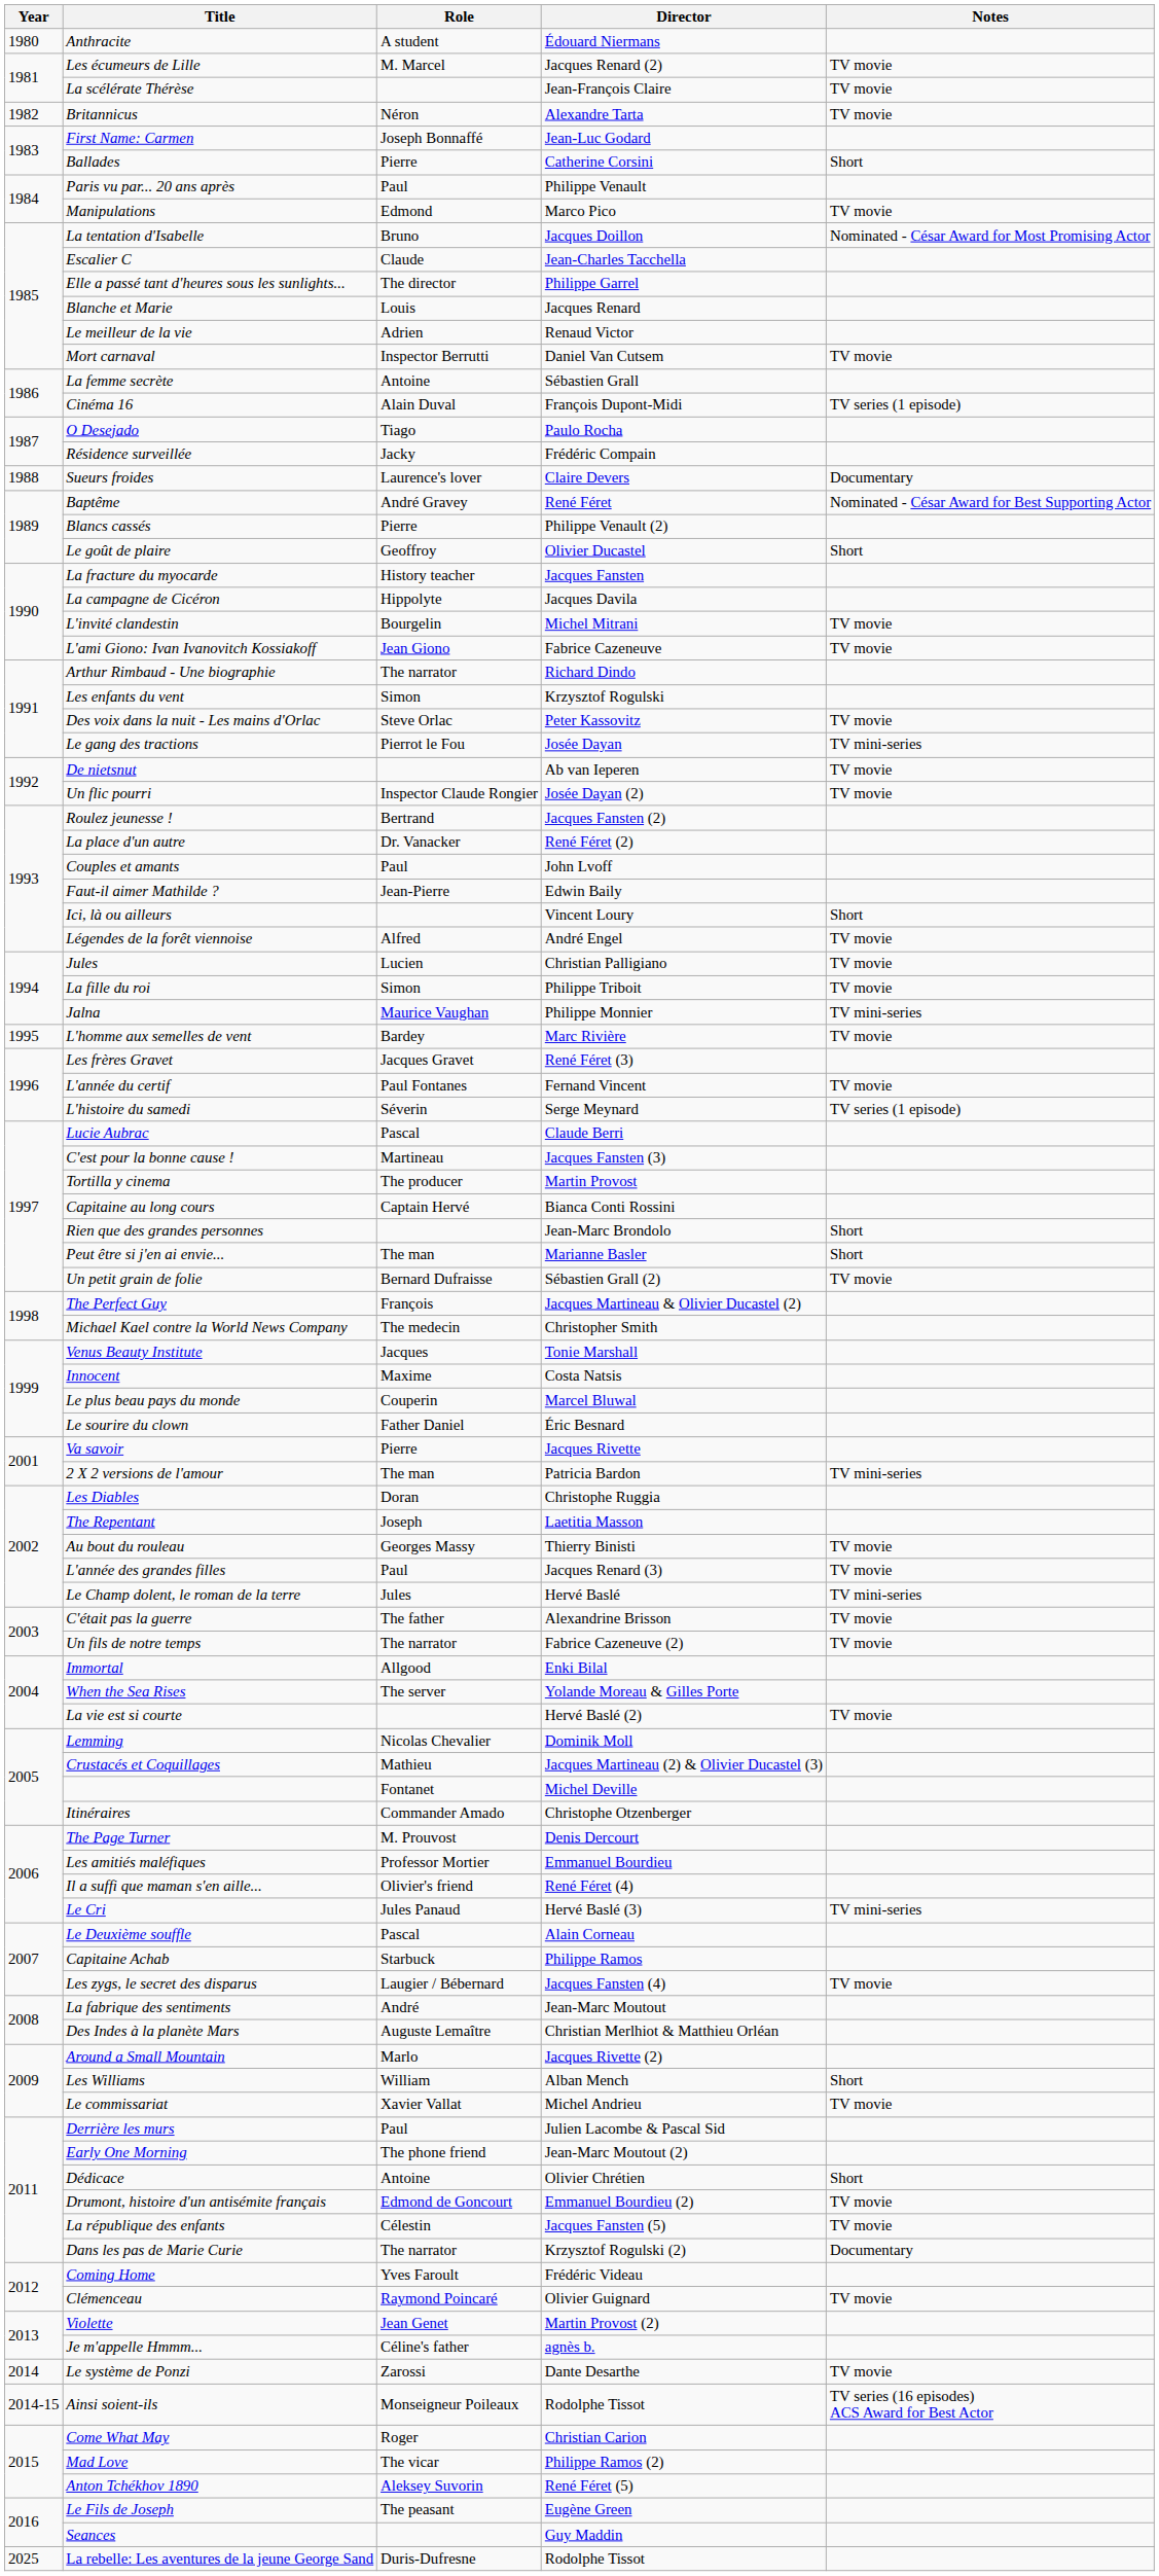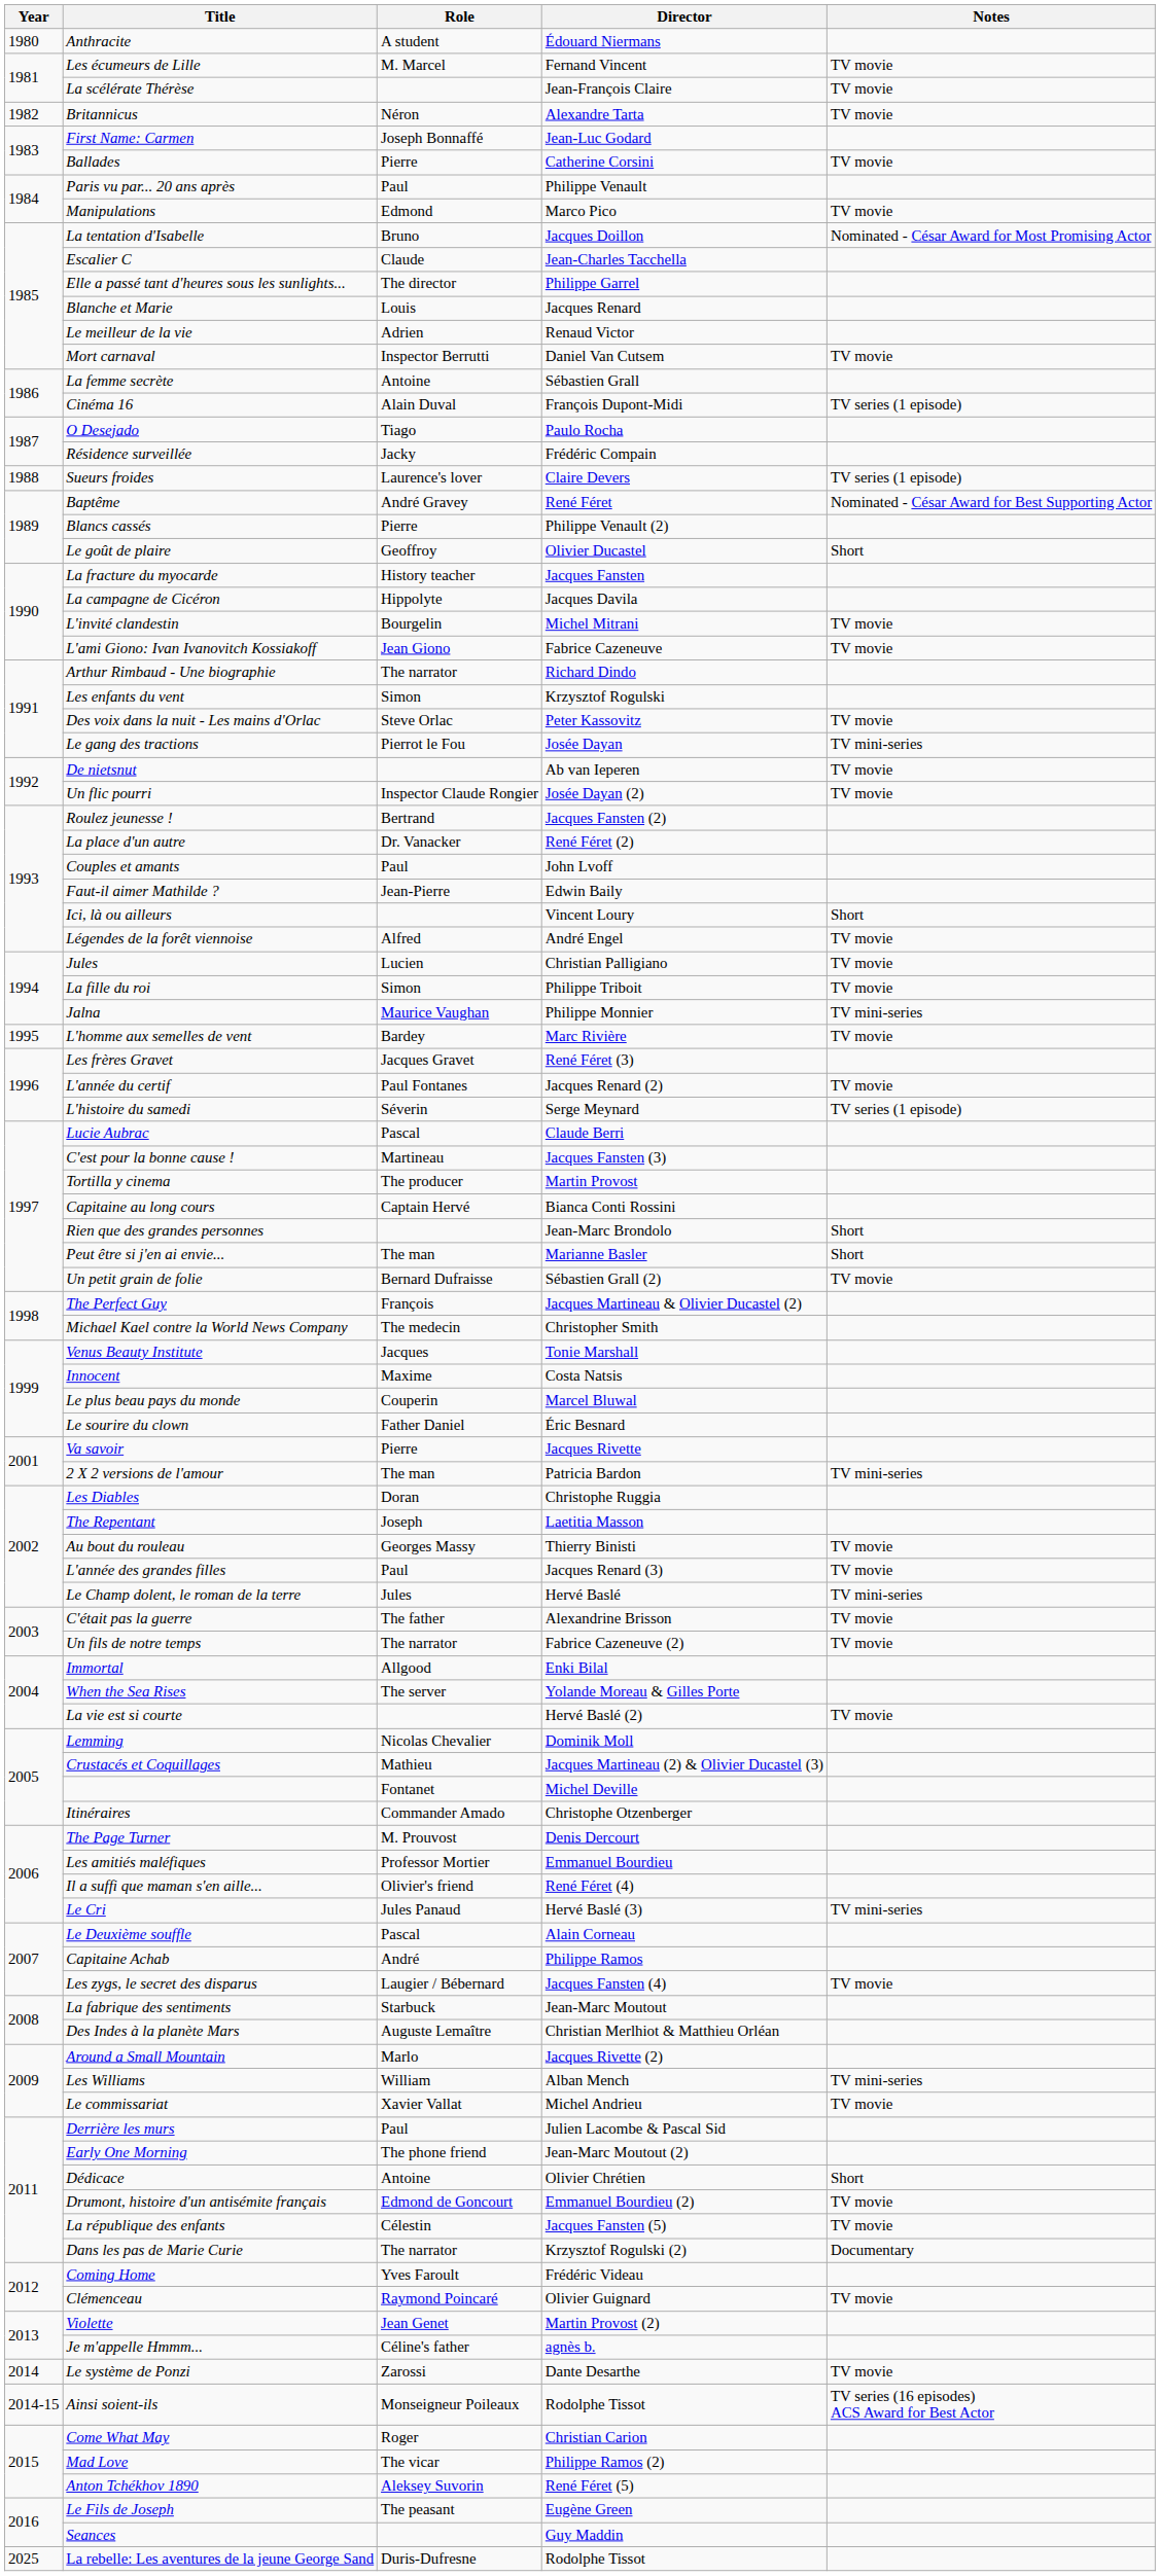Les écumeurs de Lille | Director: Jacques Renard (2) -> Fernand Vincent
Ballades | Notes: Short -> TV movie
Sueurs froides | Notes: Documentary -> TV series (1 episode)
L'année du certif | Director: Fernand Vincent -> Jacques Renard (2)
Capitaine Achab | Role: Starbuck -> André
La fabrique des sentiments | Role: André -> Starbuck
Les Williams | Notes: Short -> TV mini-series
